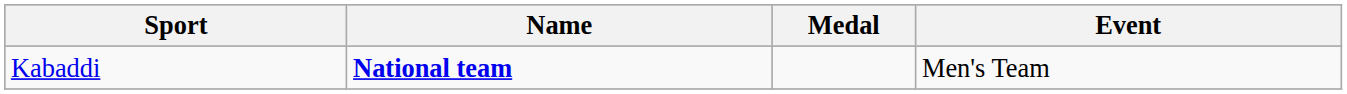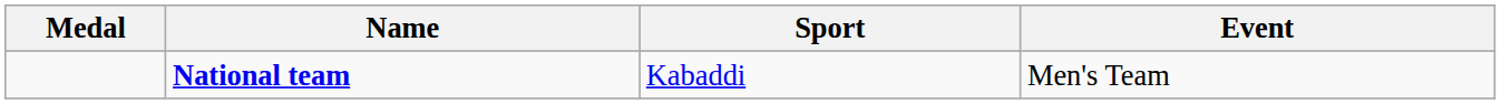columns swapped: Medal <-> Sport
